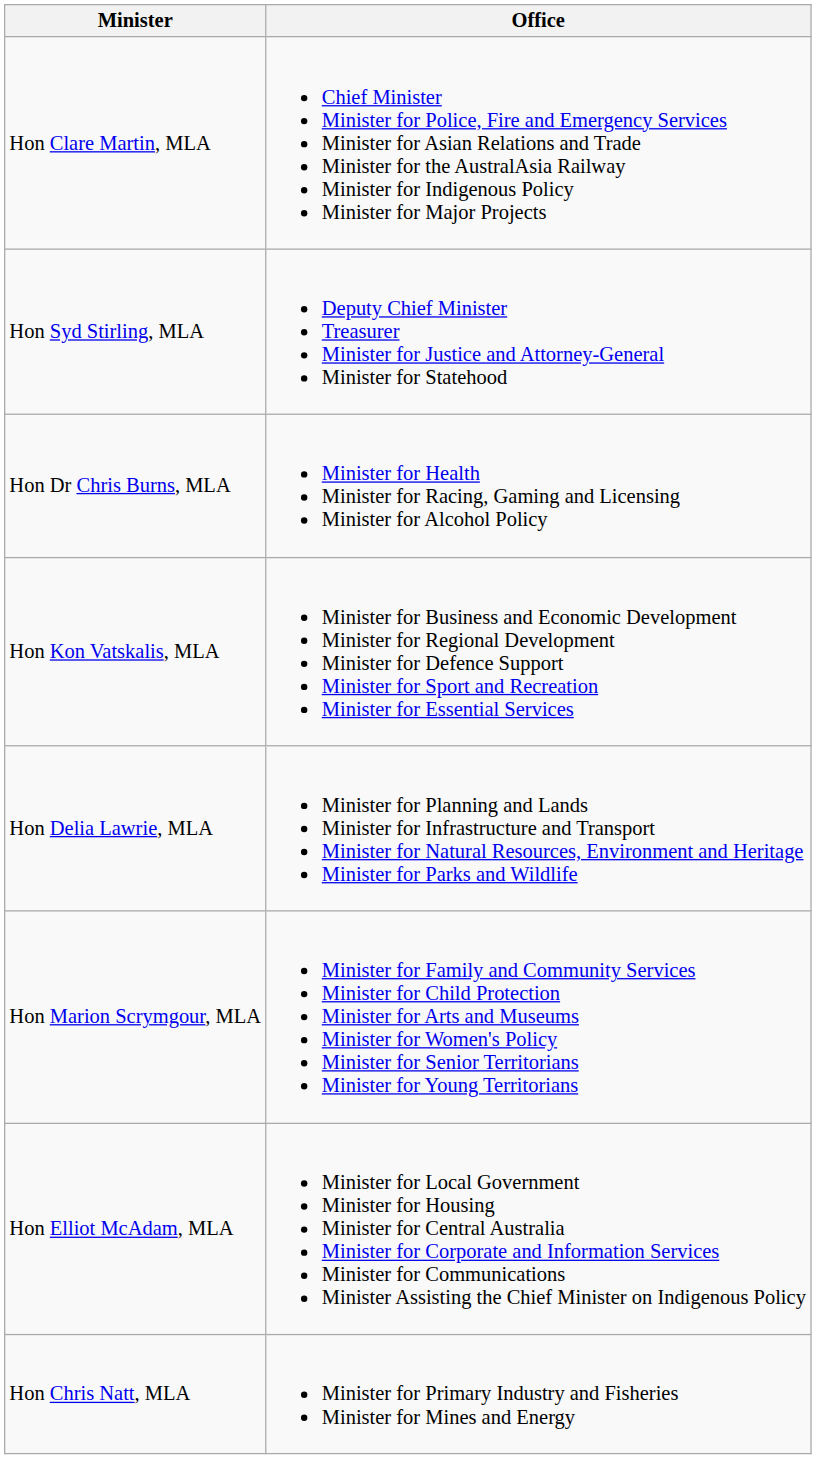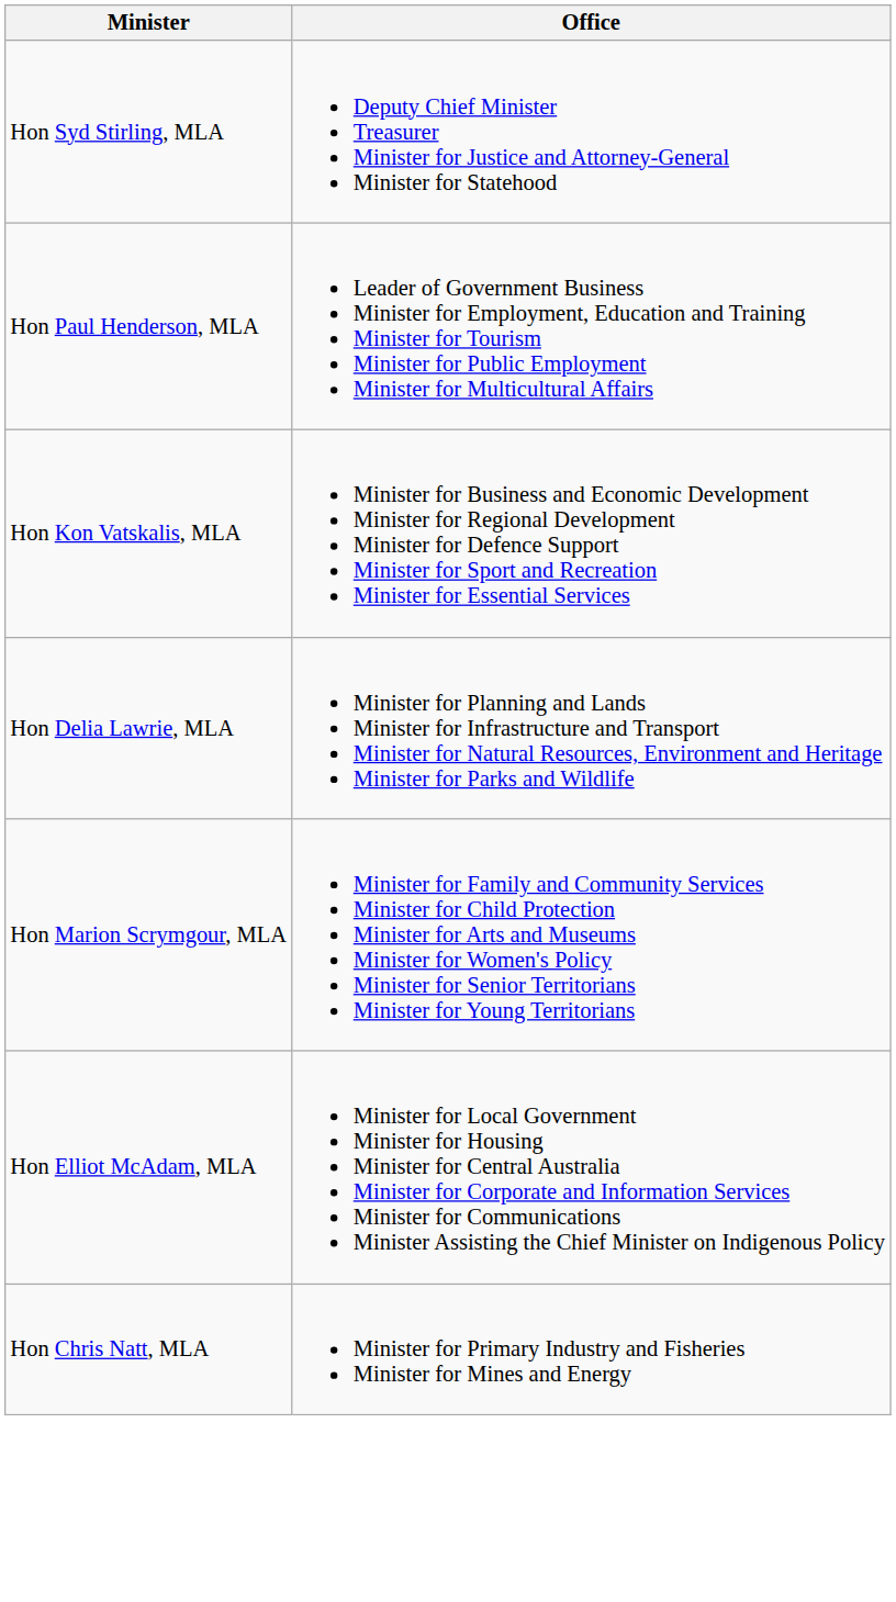- row: Hon Clare Martin, MLA | Chief Minister Minister for Police, Fire and Emergency Services Minister for Asian Relations and Trade Minister for the AustralAsia Railway Minister for Indigenous Policy Minister for Major Projects
+ row: Hon Paul Henderson, MLA | Leader of Government Business Minister for Employment, Education and Training Minister for Tourism Minister for Public Employment Minister for Multicultural Affairs
- row: Hon Dr Chris Burns, MLA | Minister for Health Minister for Racing, Gaming and Licensing Minister for Alcohol Policy
